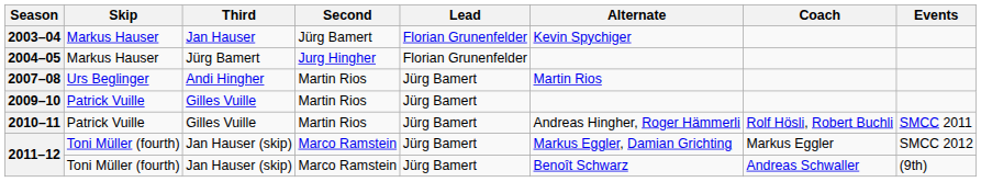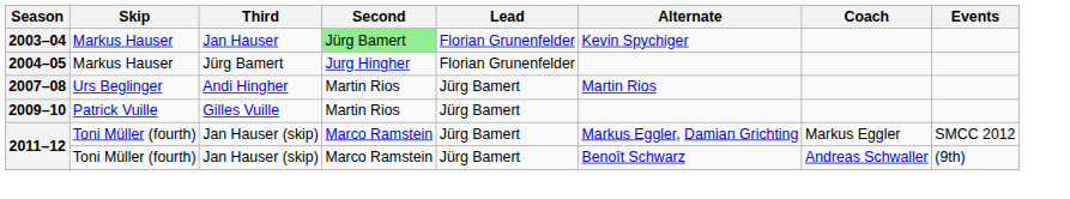2003–04 | Second: no background -> lightgreen background
- row: 2010–11 | Patrick Vuille | Gilles Vuille | Martin Rios | Jürg Bamert | Andreas Hingher, Roger Hämmerli | Rolf Hösli, Robert Buchli | SMCC 2011
